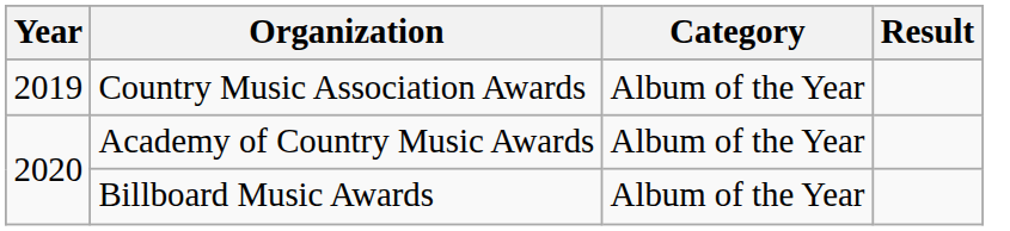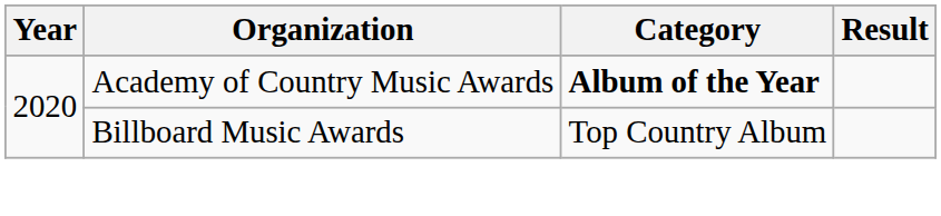- row: 2019 | Country Music Association Awards | Album of the Year
Academy of Country Music Awards | Category: normal -> bold
Billboard Music Awards | Category: Album of the Year -> Top Country Album
